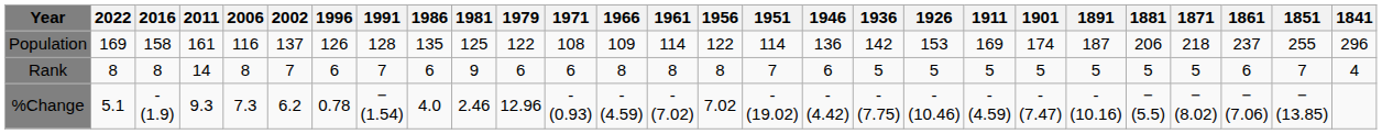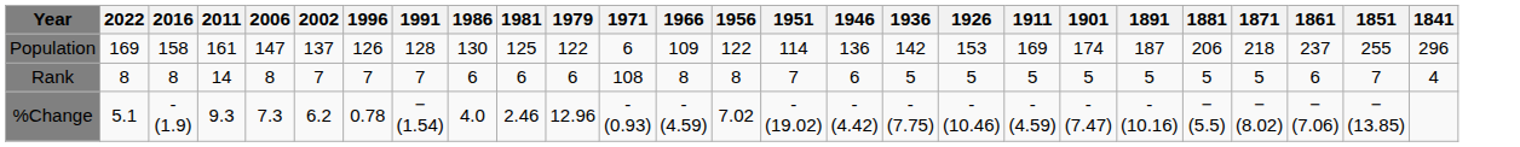- column: 1961 | 114 | 8 | - (7.02)
Population | 2006: 116 -> 147
Population | 1986: 135 -> 130
Population | 1971: 108 -> 6
Rank | 1996: 6 -> 7
Rank | 1981: 9 -> 6
Rank | 1971: 6 -> 108
